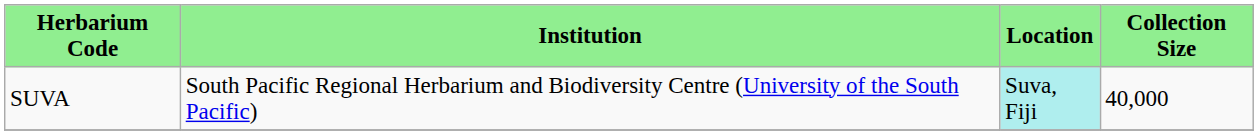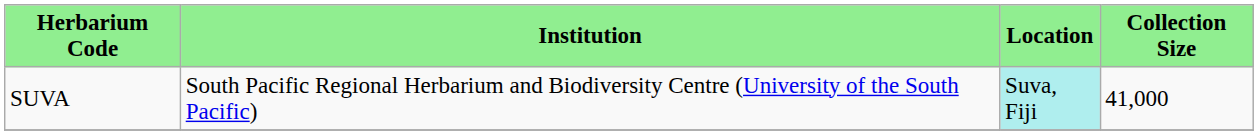SUVA | Collection Size: 40,000 -> 41,000
